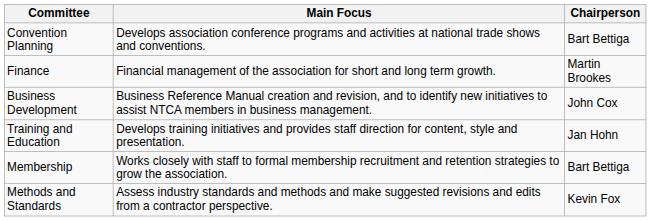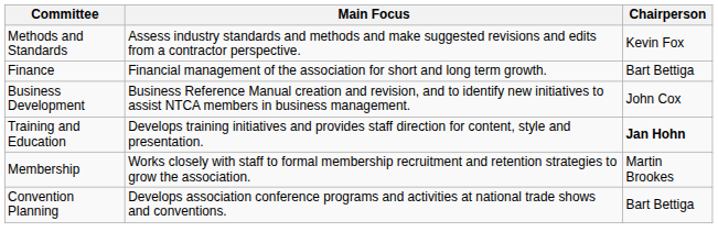rows swapped: Methods and Standards <-> Convention Planning
Finance | Chairperson: Martin Brookes -> Bart Bettiga
Training and Education | Chairperson: normal -> bold
Membership | Chairperson: Bart Bettiga -> Martin Brookes
